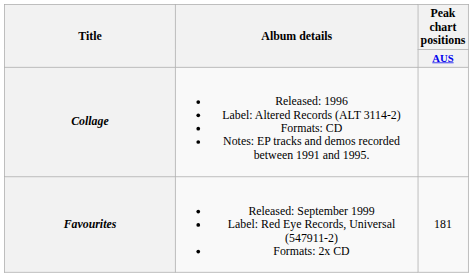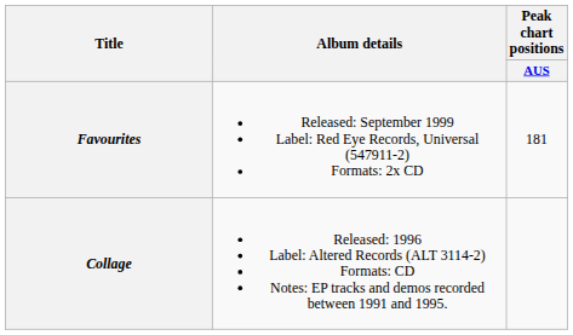rows swapped: Collage <-> Favourites
